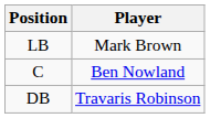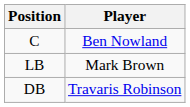rows swapped: LB <-> C
